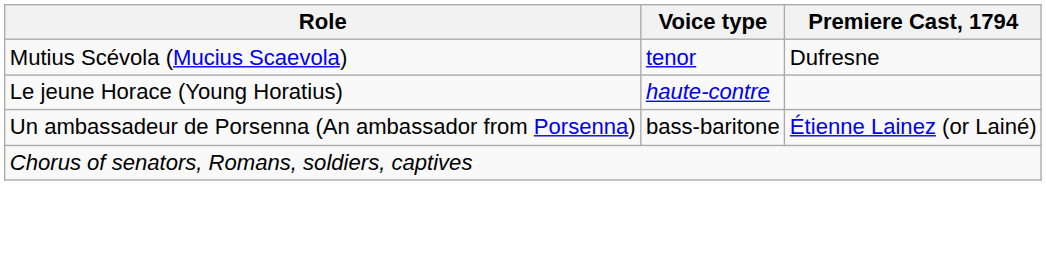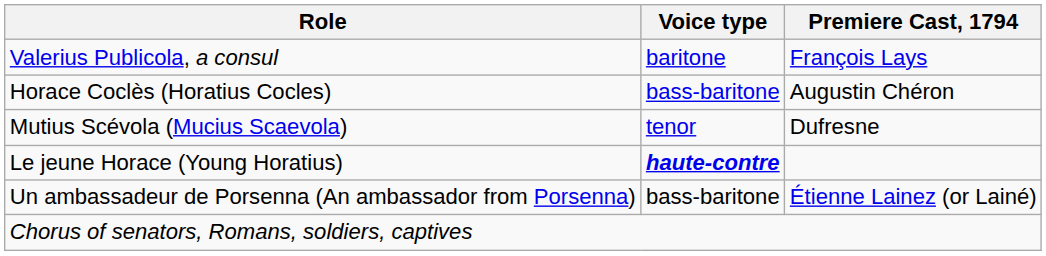+ row: Valerius Publicola, a consul | baritone | François Lays
+ row: Horace Coclès (Horatius Cocles) | bass-baritone | Augustin Chéron
Le jeune Horace (Young Horatius) | Voice type: normal -> bold
